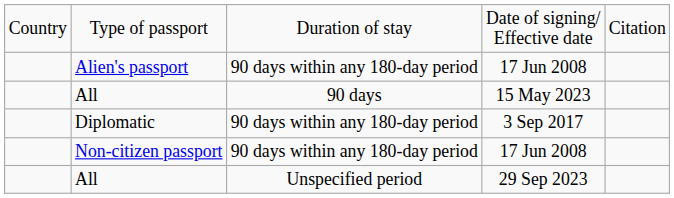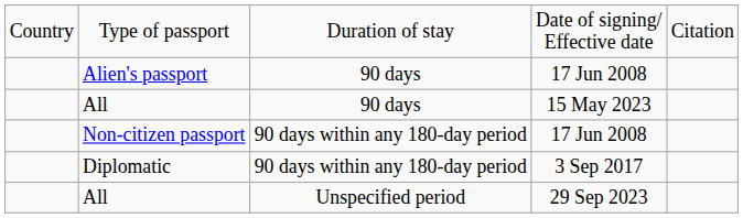Alien's passport | column 3: 90 days within any 180-day period -> 90 days
rows swapped: Non-citizen passport <-> Diplomatic
